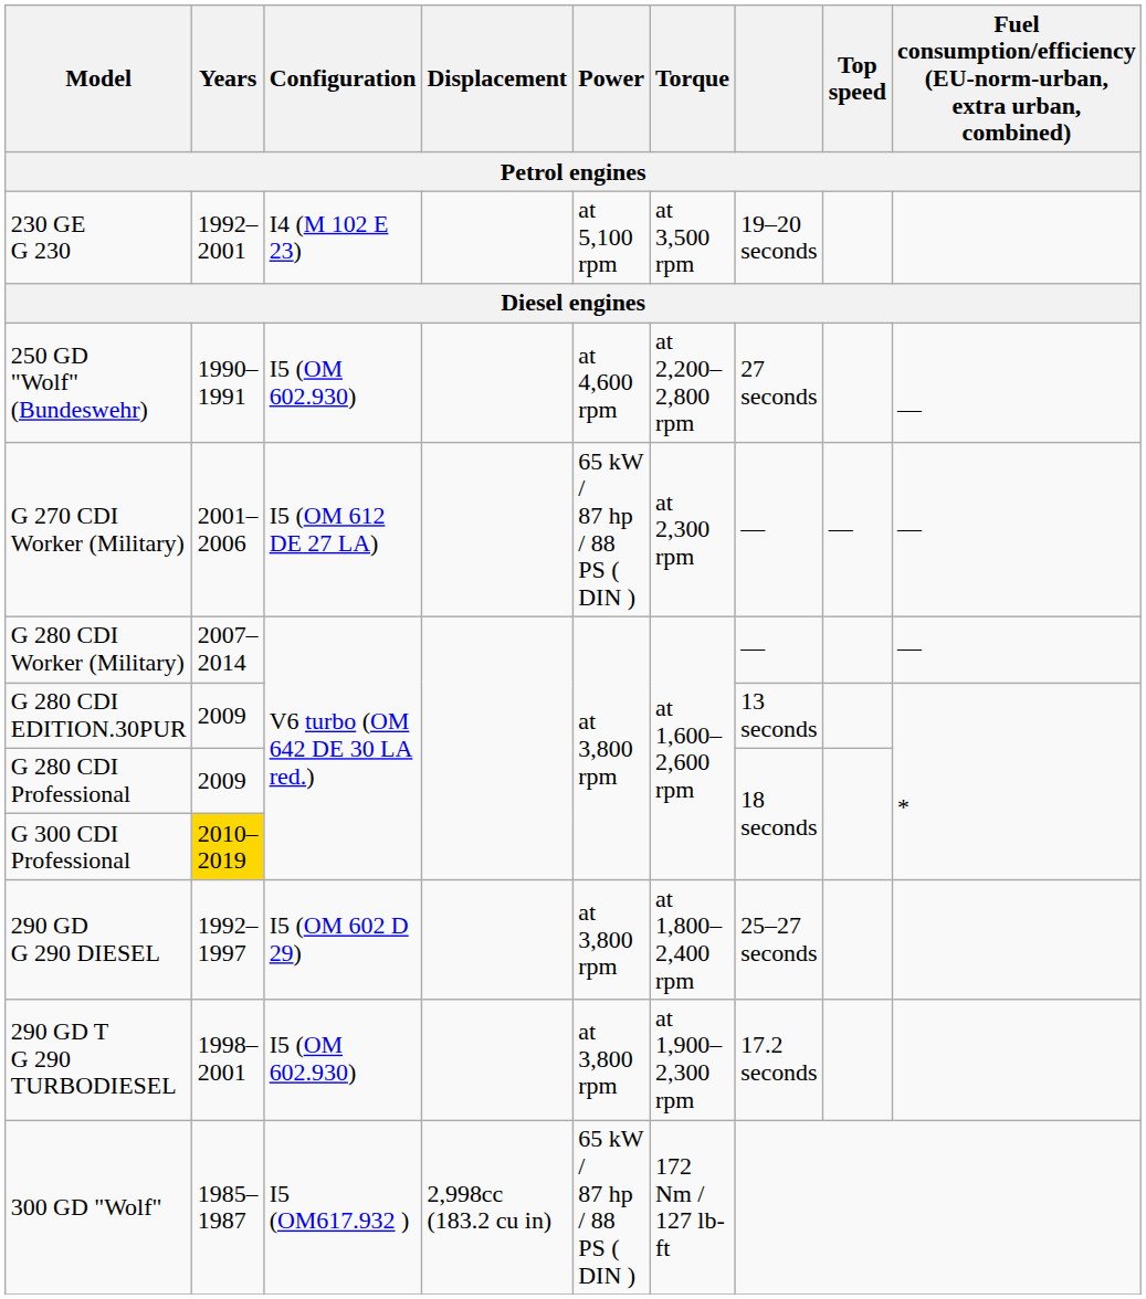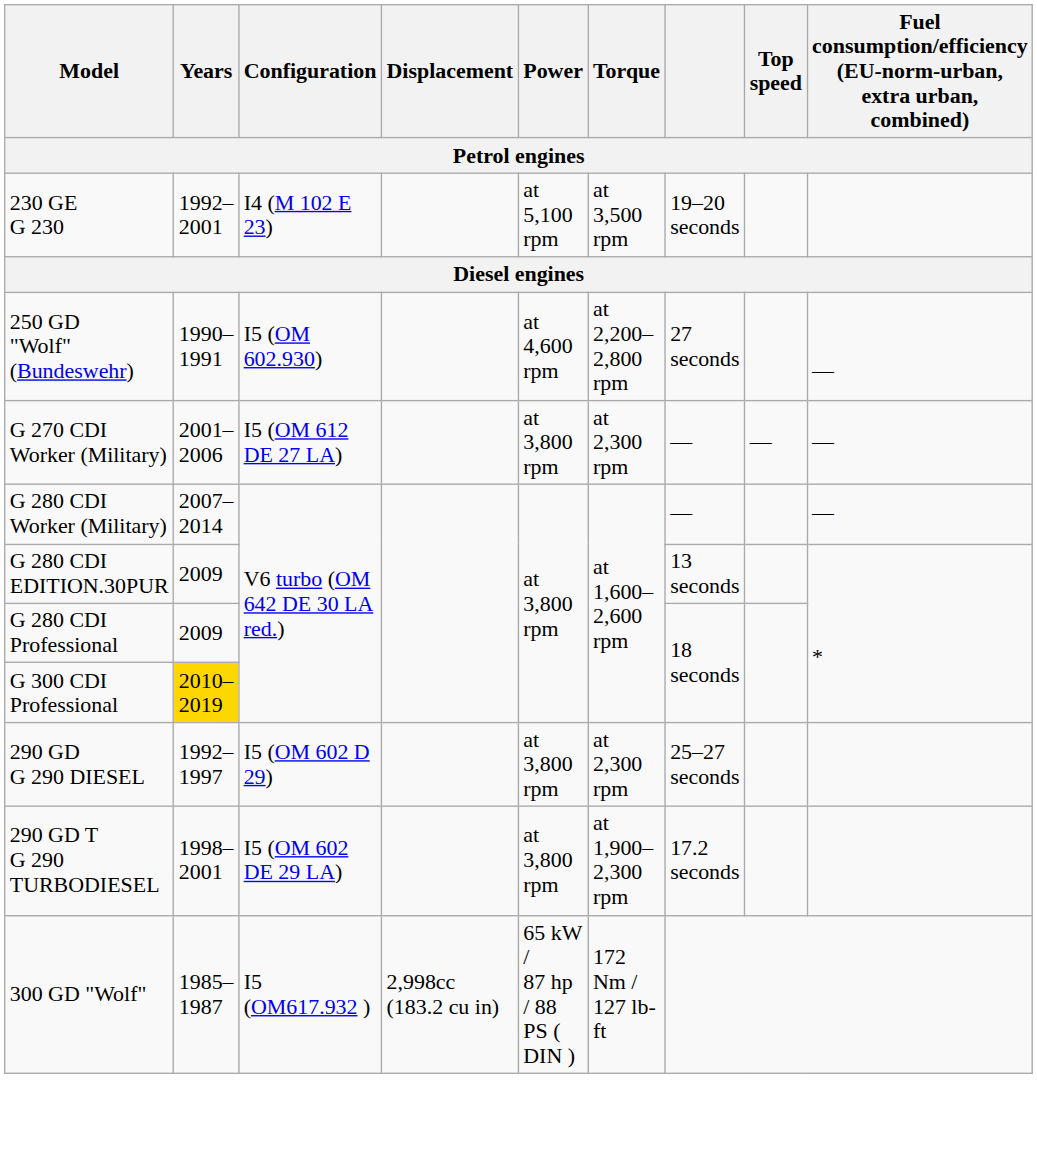G 270 CDI Worker (Military) | Power: 65 kW / 87 hp / 88 PS ( DIN ) -> at 3,800 rpm
290 GD G 290 DIESEL | Torque: at 1,800–2,400 rpm -> at 2,300 rpm
290 GD T G 290 TURBODIESEL | Configuration: I5 (OM 602.930) -> I5 (OM 602 DE 29 LA)
